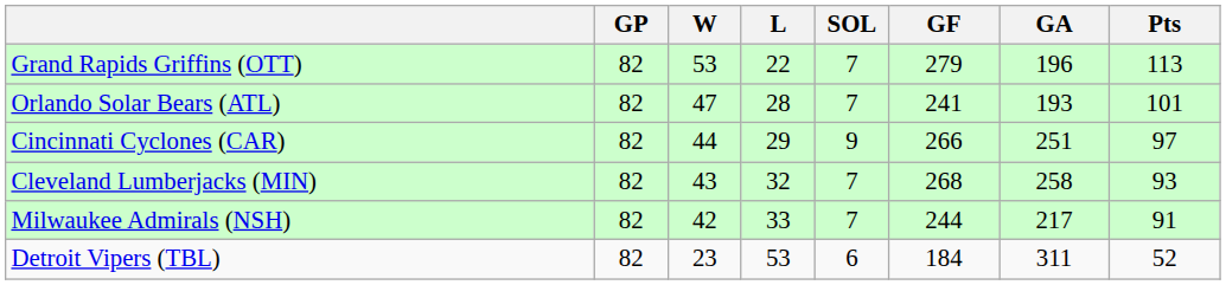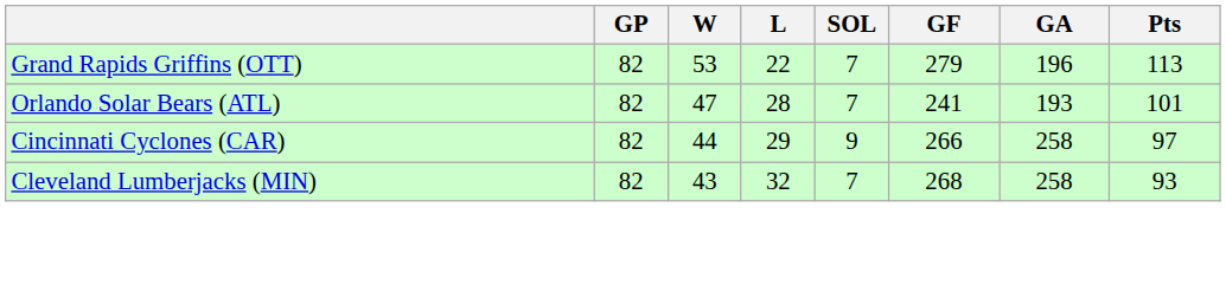Cincinnati Cyclones (CAR) | GA: 251 -> 258
- row: Milwaukee Admirals (NSH) | 82 | 42 | 33 | 7 | 244 | 217 | 91
- row: Detroit Vipers (TBL) | 82 | 23 | 53 | 6 | 184 | 311 | 52
